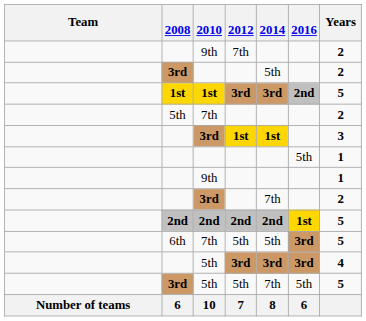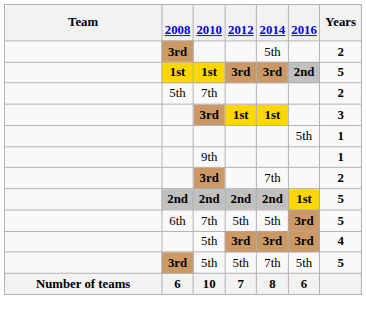- row: 9th | 7th | 2
